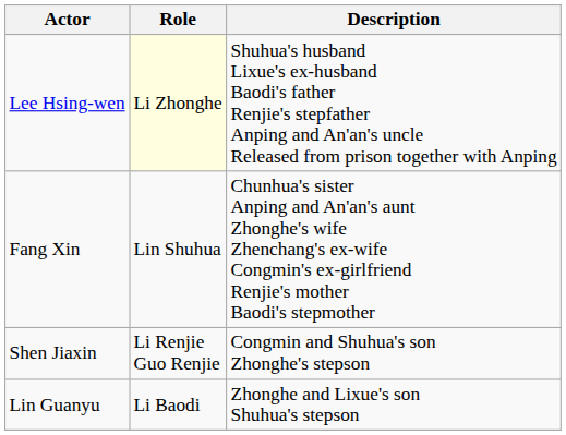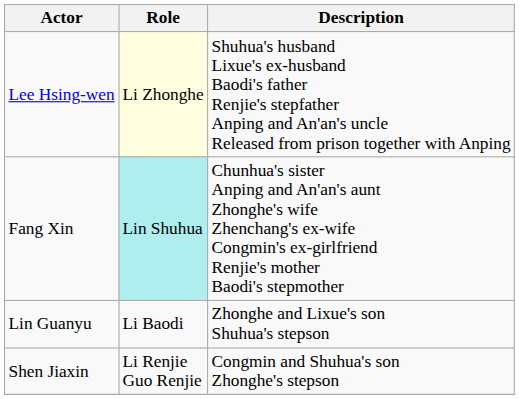Fang Xin | Role: no background -> paleturquoise background
rows swapped: Lin Guanyu <-> Shen Jiaxin
